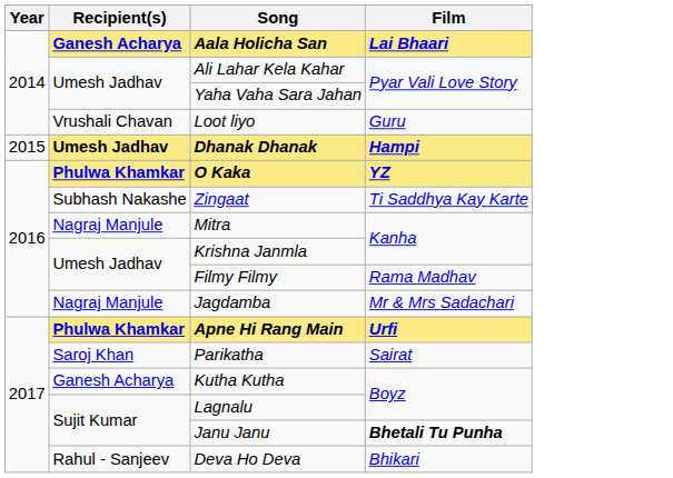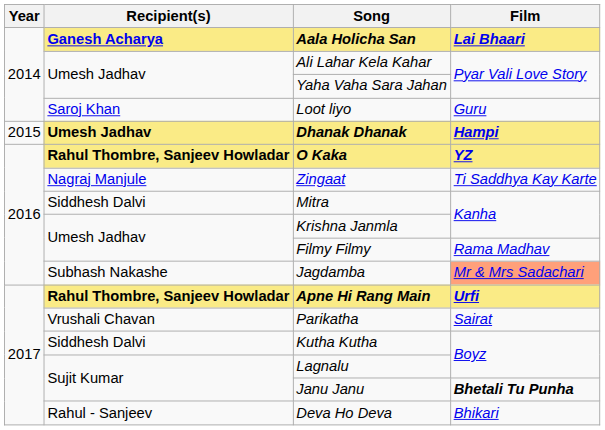Loot liyo | Recipient(s): Vrushali Chavan -> Saroj Khan
O Kaka | Recipient(s): Phulwa Khamkar -> Rahul Thombre, Sanjeev Howladar
Zingaat | Recipient(s): Subhash Nakashe -> Nagraj Manjule
Mitra | Recipient(s): Nagraj Manjule -> Siddhesh Dalvi
Jagdamba | Recipient(s): Nagraj Manjule -> Subhash Nakashe
Jagdamba | Film: no background -> lightsalmon background
Apne Hi Rang Main | Recipient(s): Phulwa Khamkar -> Rahul Thombre, Sanjeev Howladar
Parikatha | Recipient(s): Saroj Khan -> Vrushali Chavan
Kutha Kutha | Recipient(s): Ganesh Acharya -> Siddhesh Dalvi
